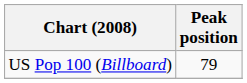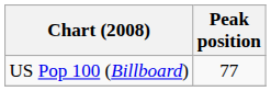US Pop 100 (Billboard) | Peak position: 79 -> 77
